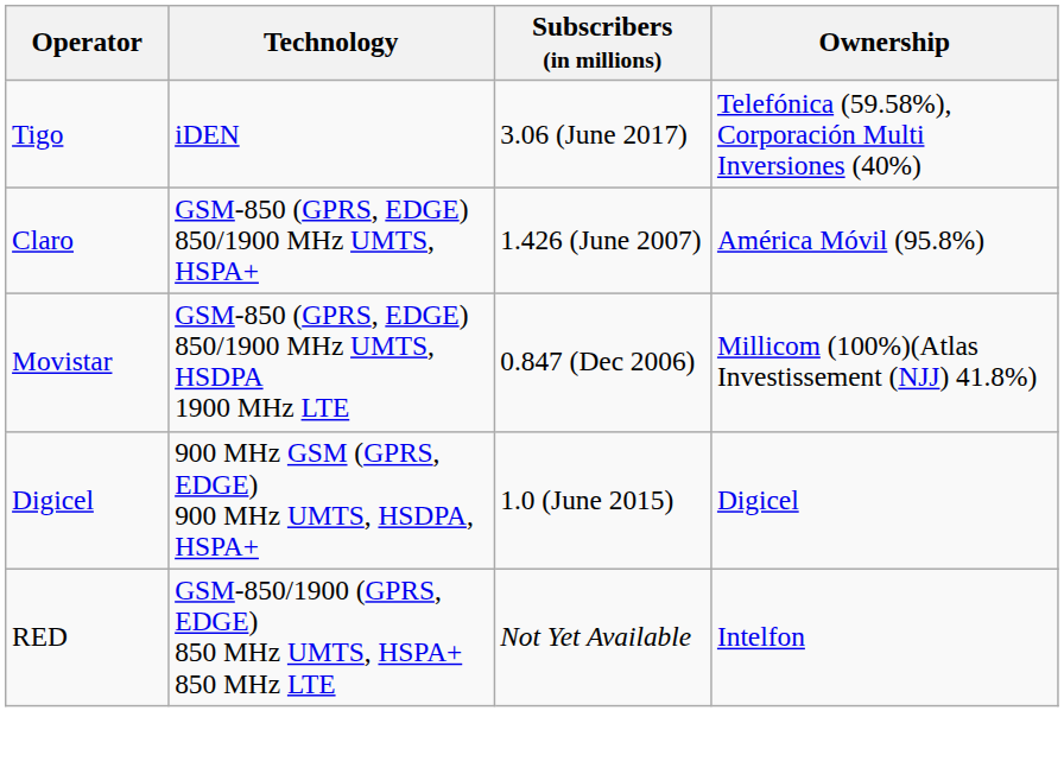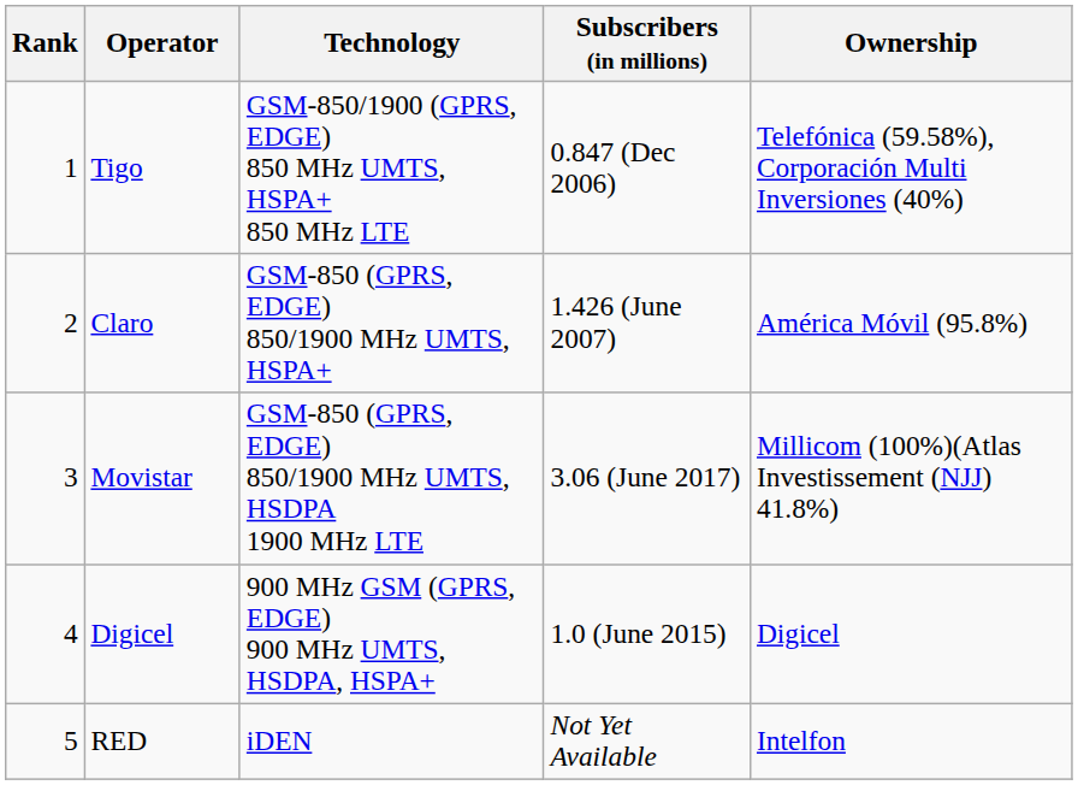+ column: Rank | 1 | 2 | 3 | 4 | 5
Tigo | Technology: iDEN -> GSM-850/1900 (GPRS, EDGE) 850 MHz UMTS, HSPA+ 850 MHz LTE
Tigo | Subscribers (in millions): 3.06 (June 2017) -> 0.847 (Dec 2006)
Movistar | Subscribers (in millions): 0.847 (Dec 2006) -> 3.06 (June 2017)
RED | Technology: GSM-850/1900 (GPRS, EDGE) 850 MHz UMTS, HSPA+ 850 MHz LTE -> iDEN
